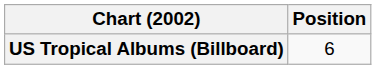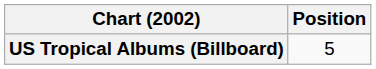US Tropical Albums (Billboard) | Position: 6 -> 5
